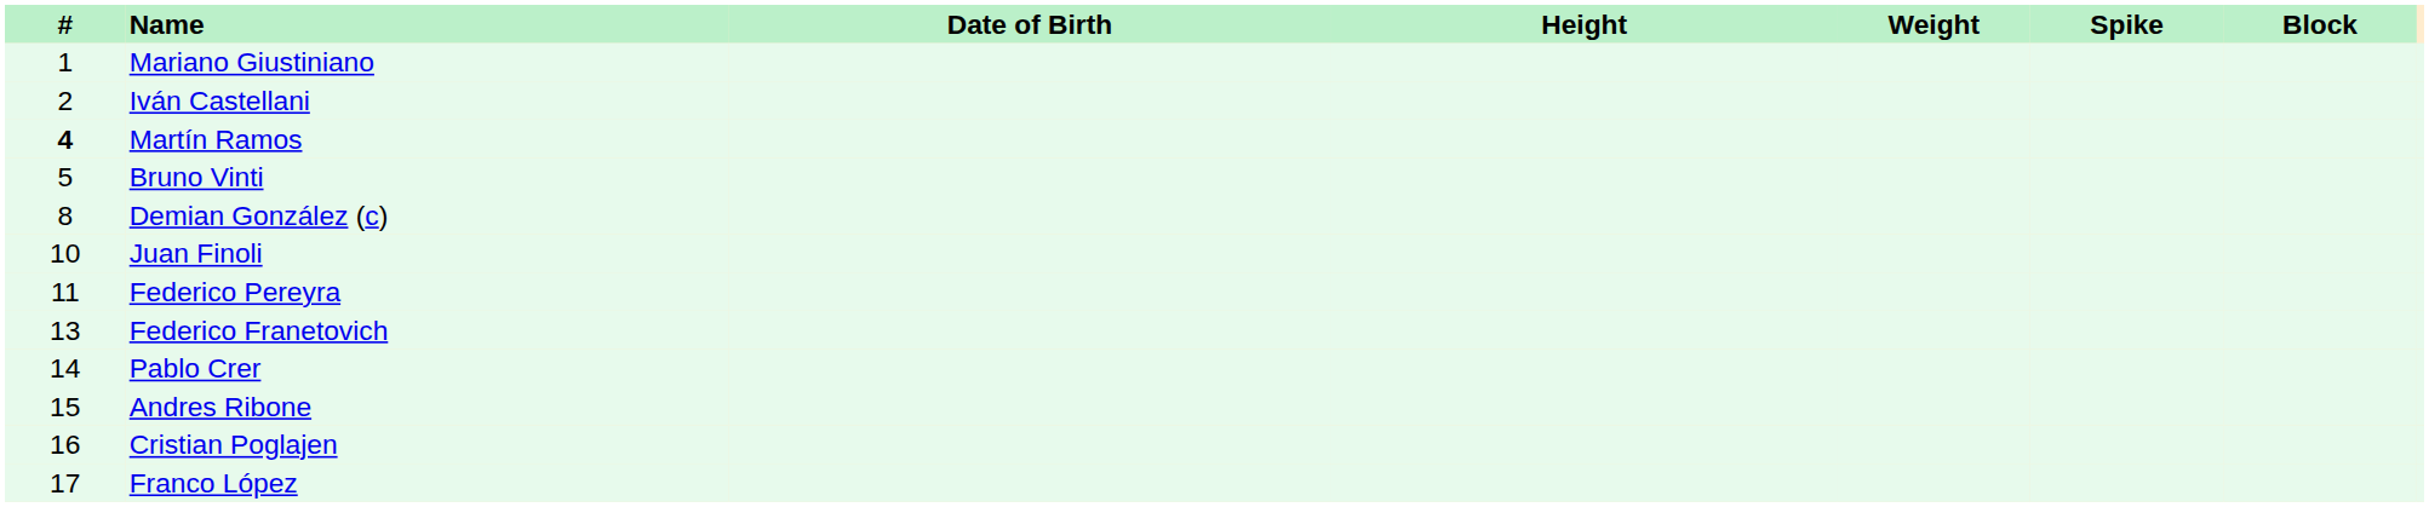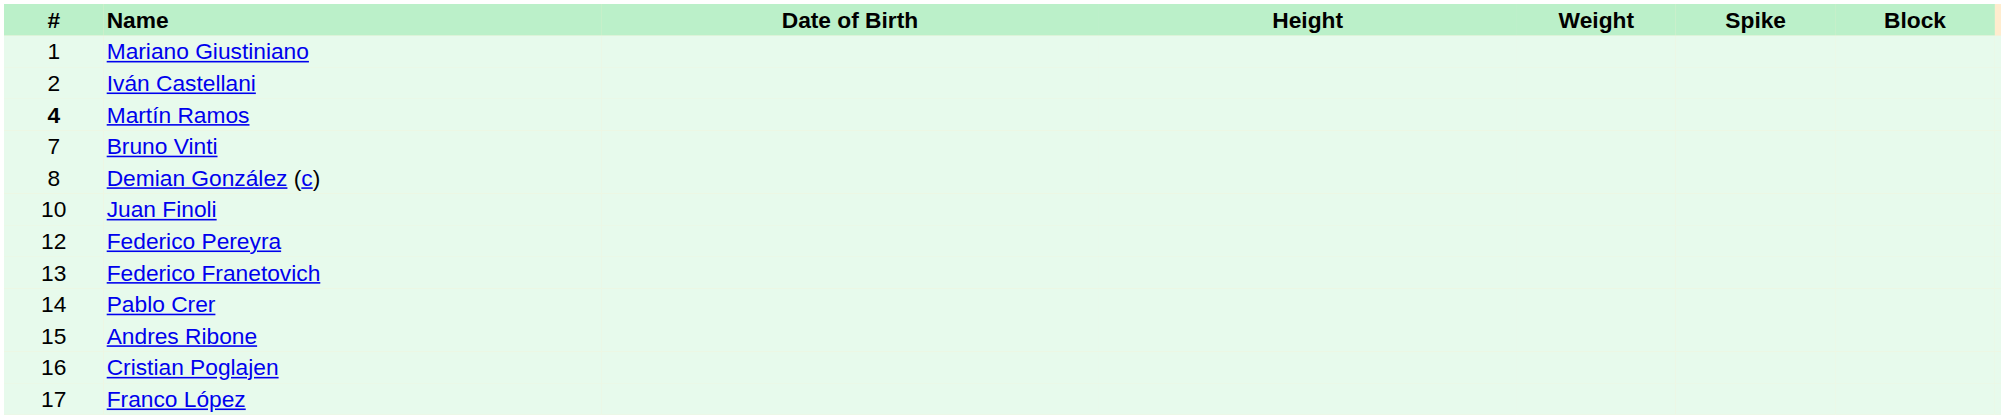Bruno Vinti | #: 5 -> 7
Federico Pereyra | #: 11 -> 12
